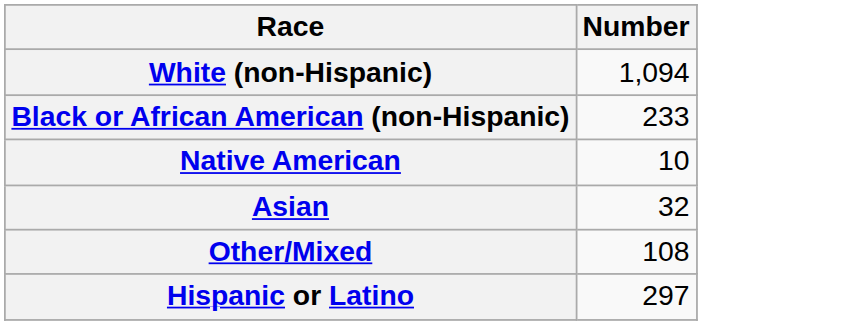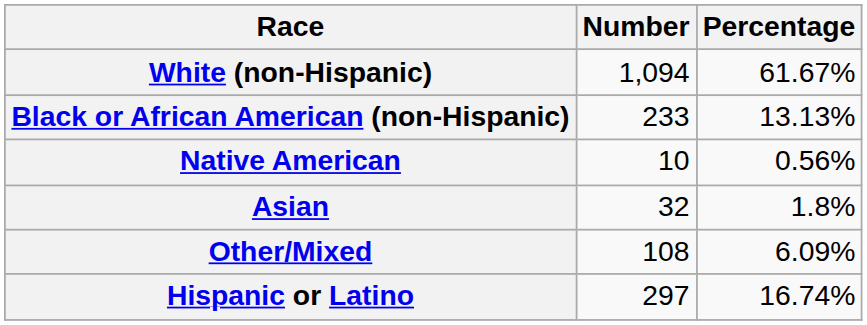+ column: Percentage | 61.67% | 13.13% | 0.56% | 1.8% | 6.09% | 16.74%
